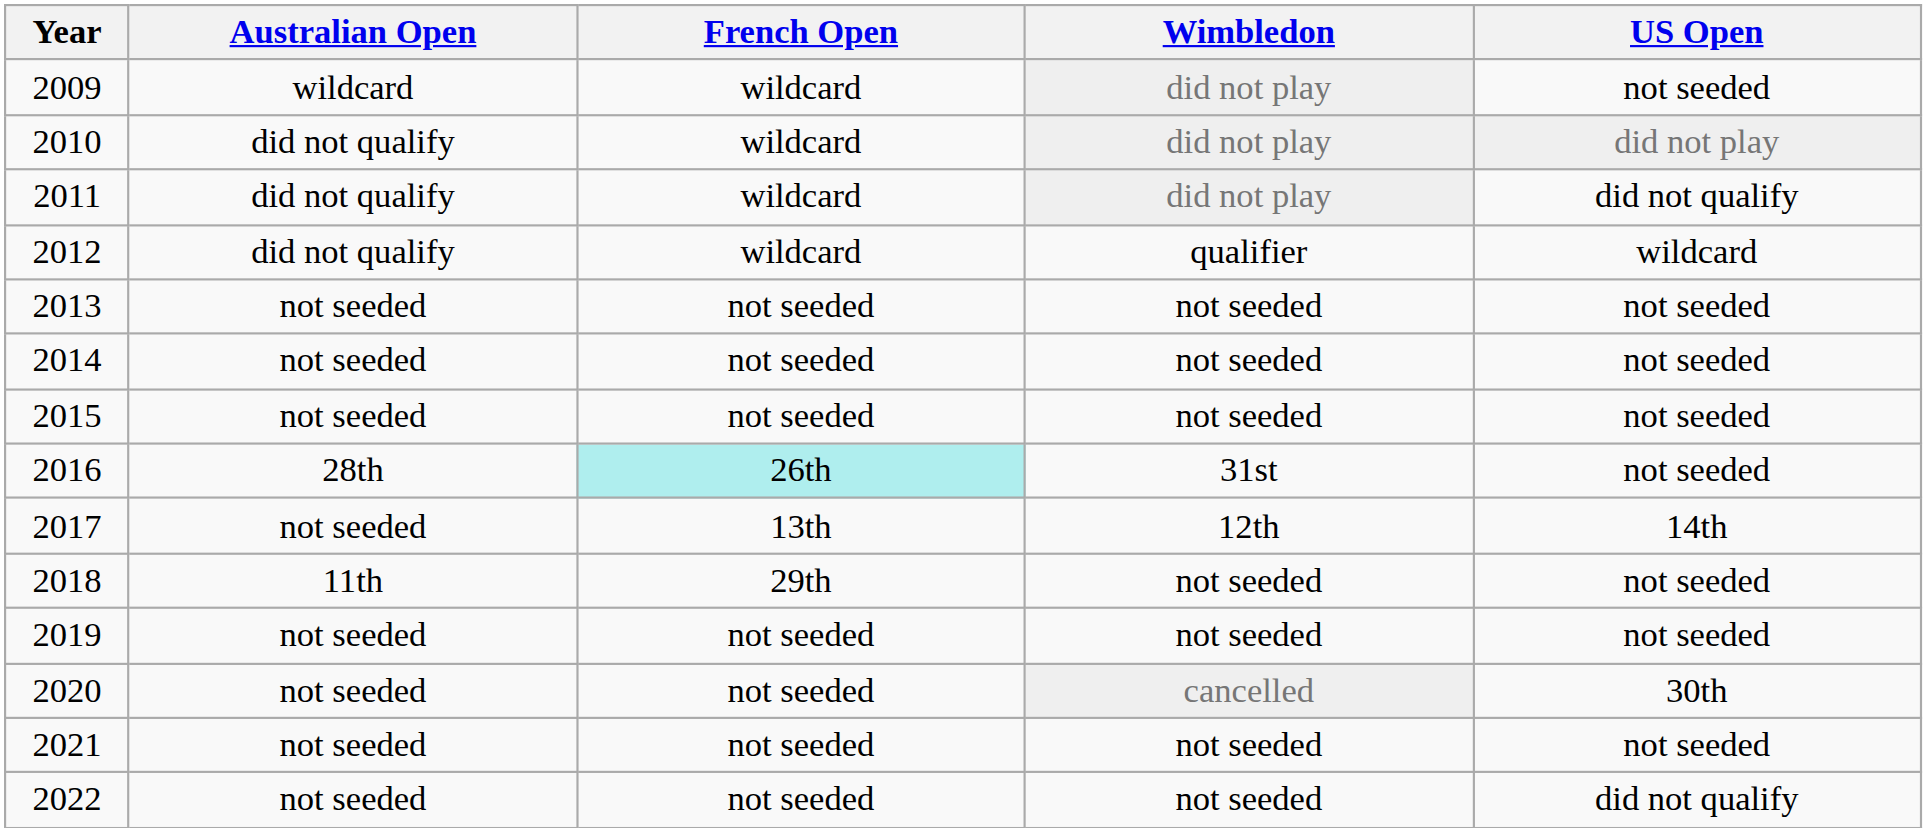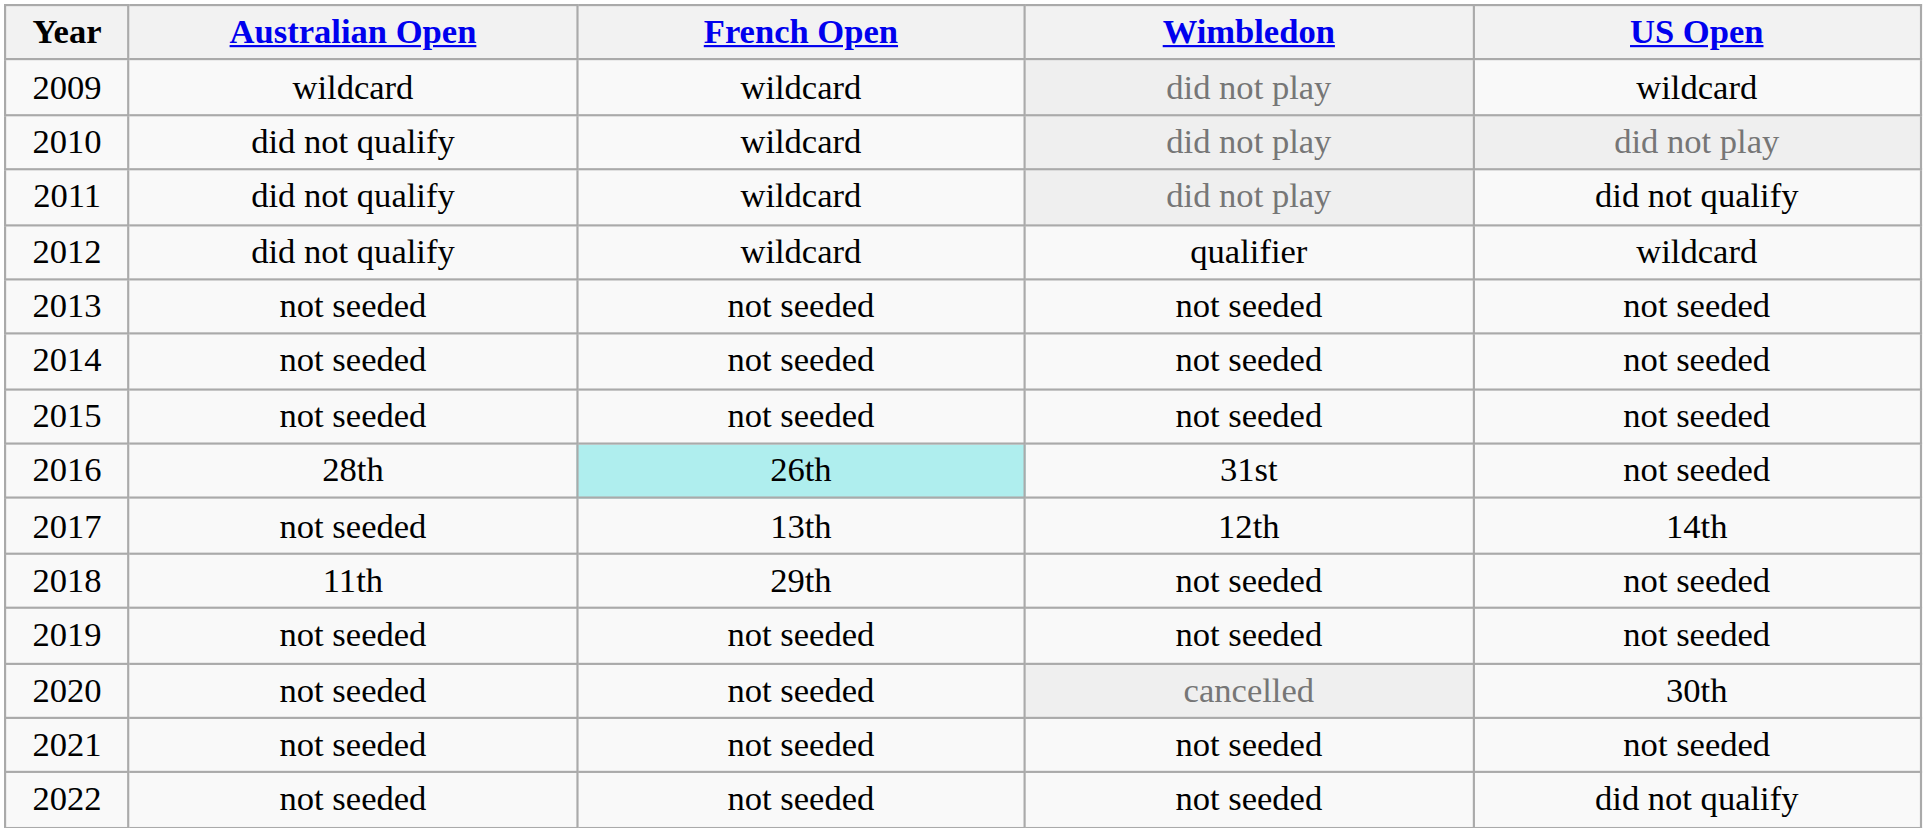2009 | US Open: not seeded -> wildcard
